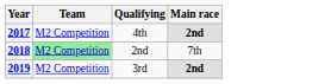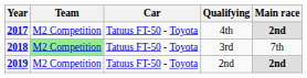+ column: Car | Tatuus FT-50 - Toyota | Tatuus FT-50 - Toyota | Tatuus FT-50 - Toyota
2018 | Qualifying: 2nd -> 3rd
2019 | Qualifying: 3rd -> 2nd
